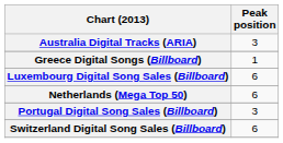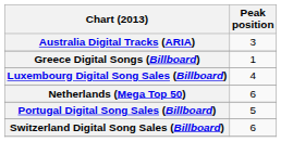Luxembourg Digital Song Sales (Billboard) | Peak position: 6 -> 4
Portugal Digital Song Sales (Billboard) | Peak position: 3 -> 5
